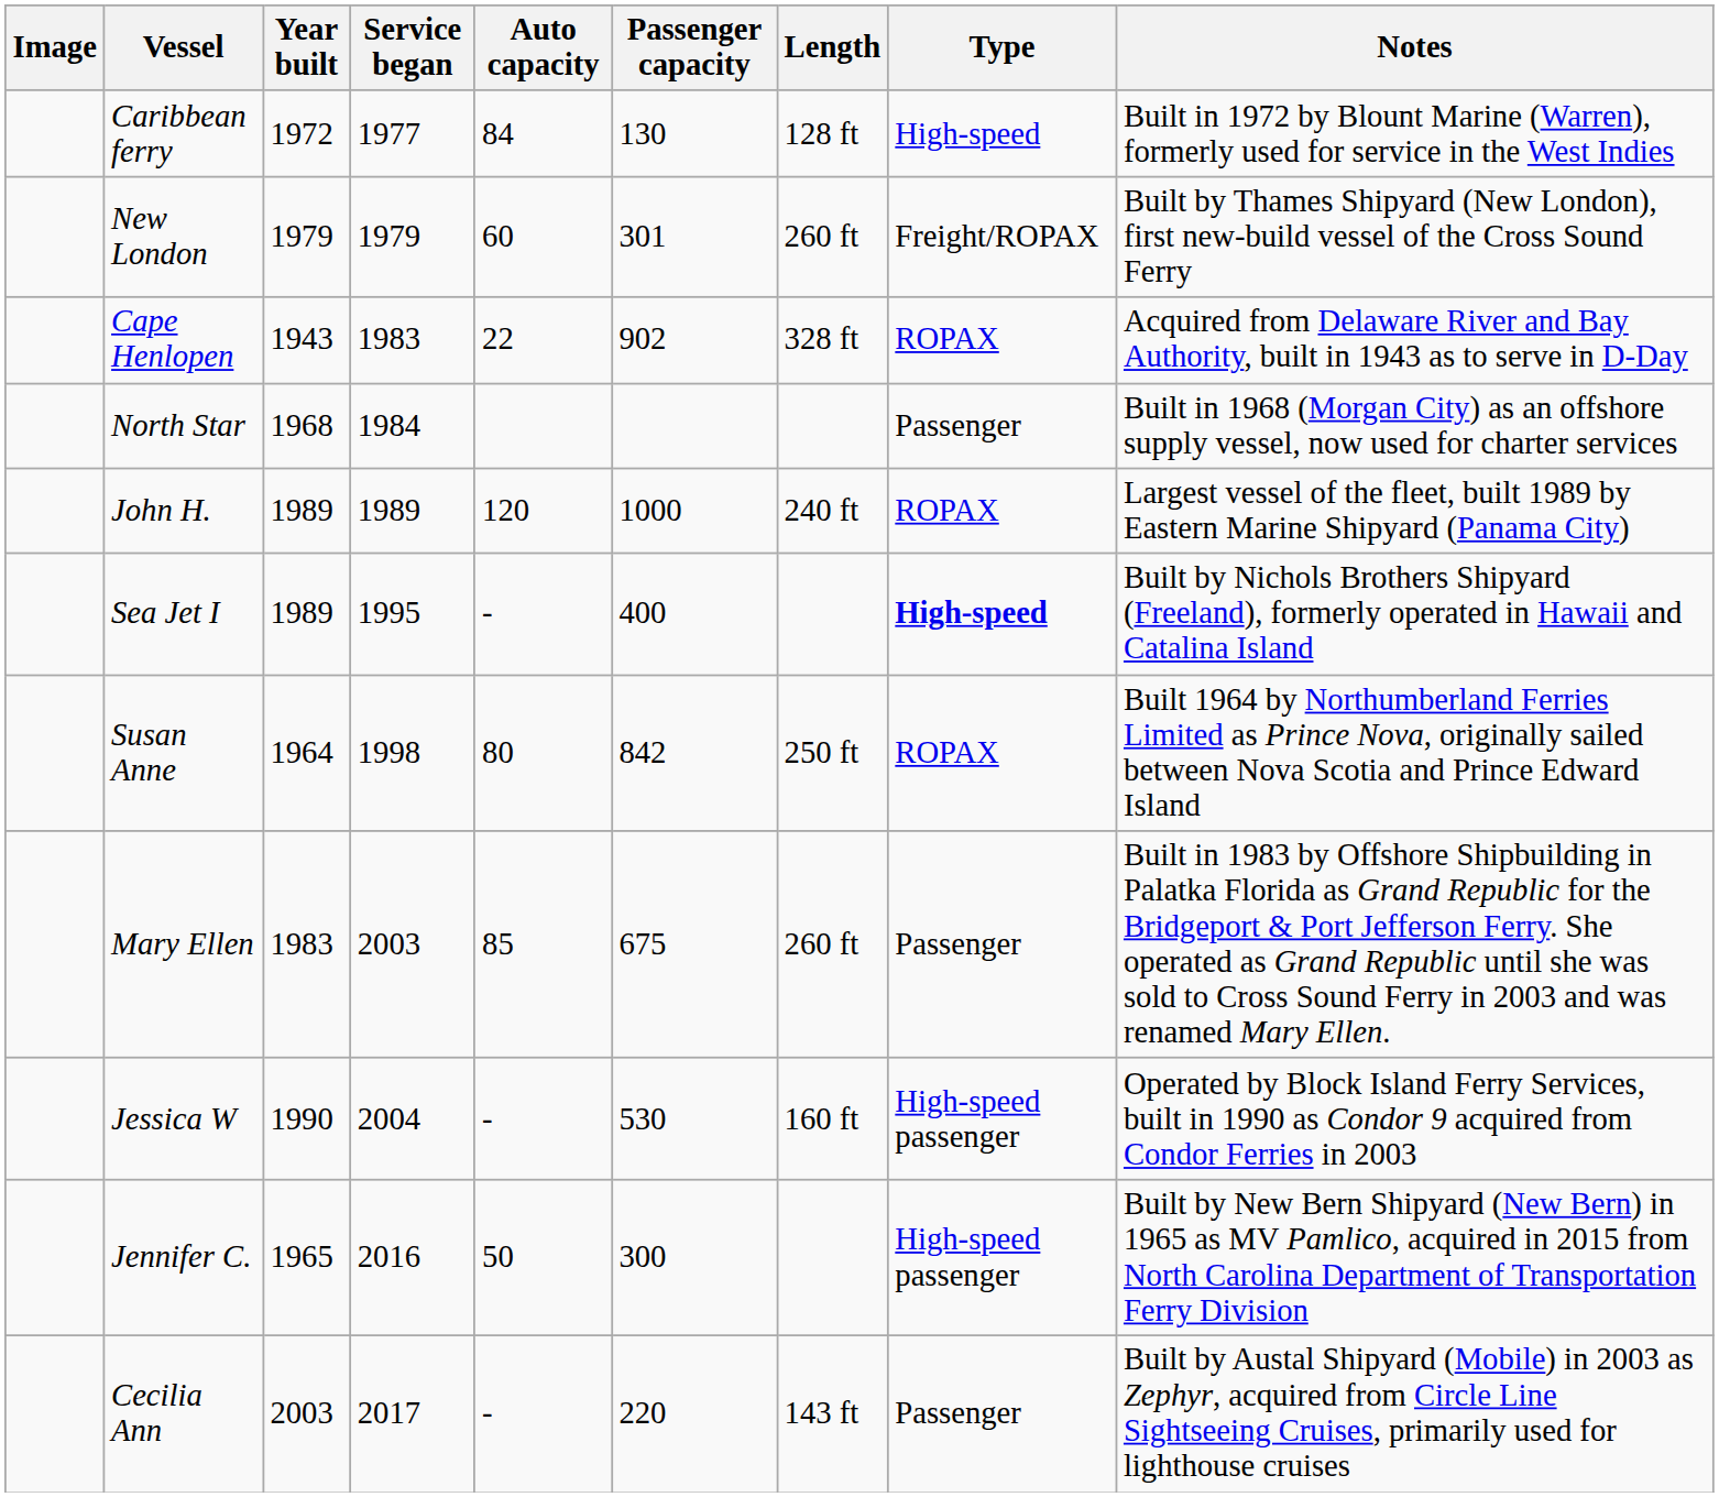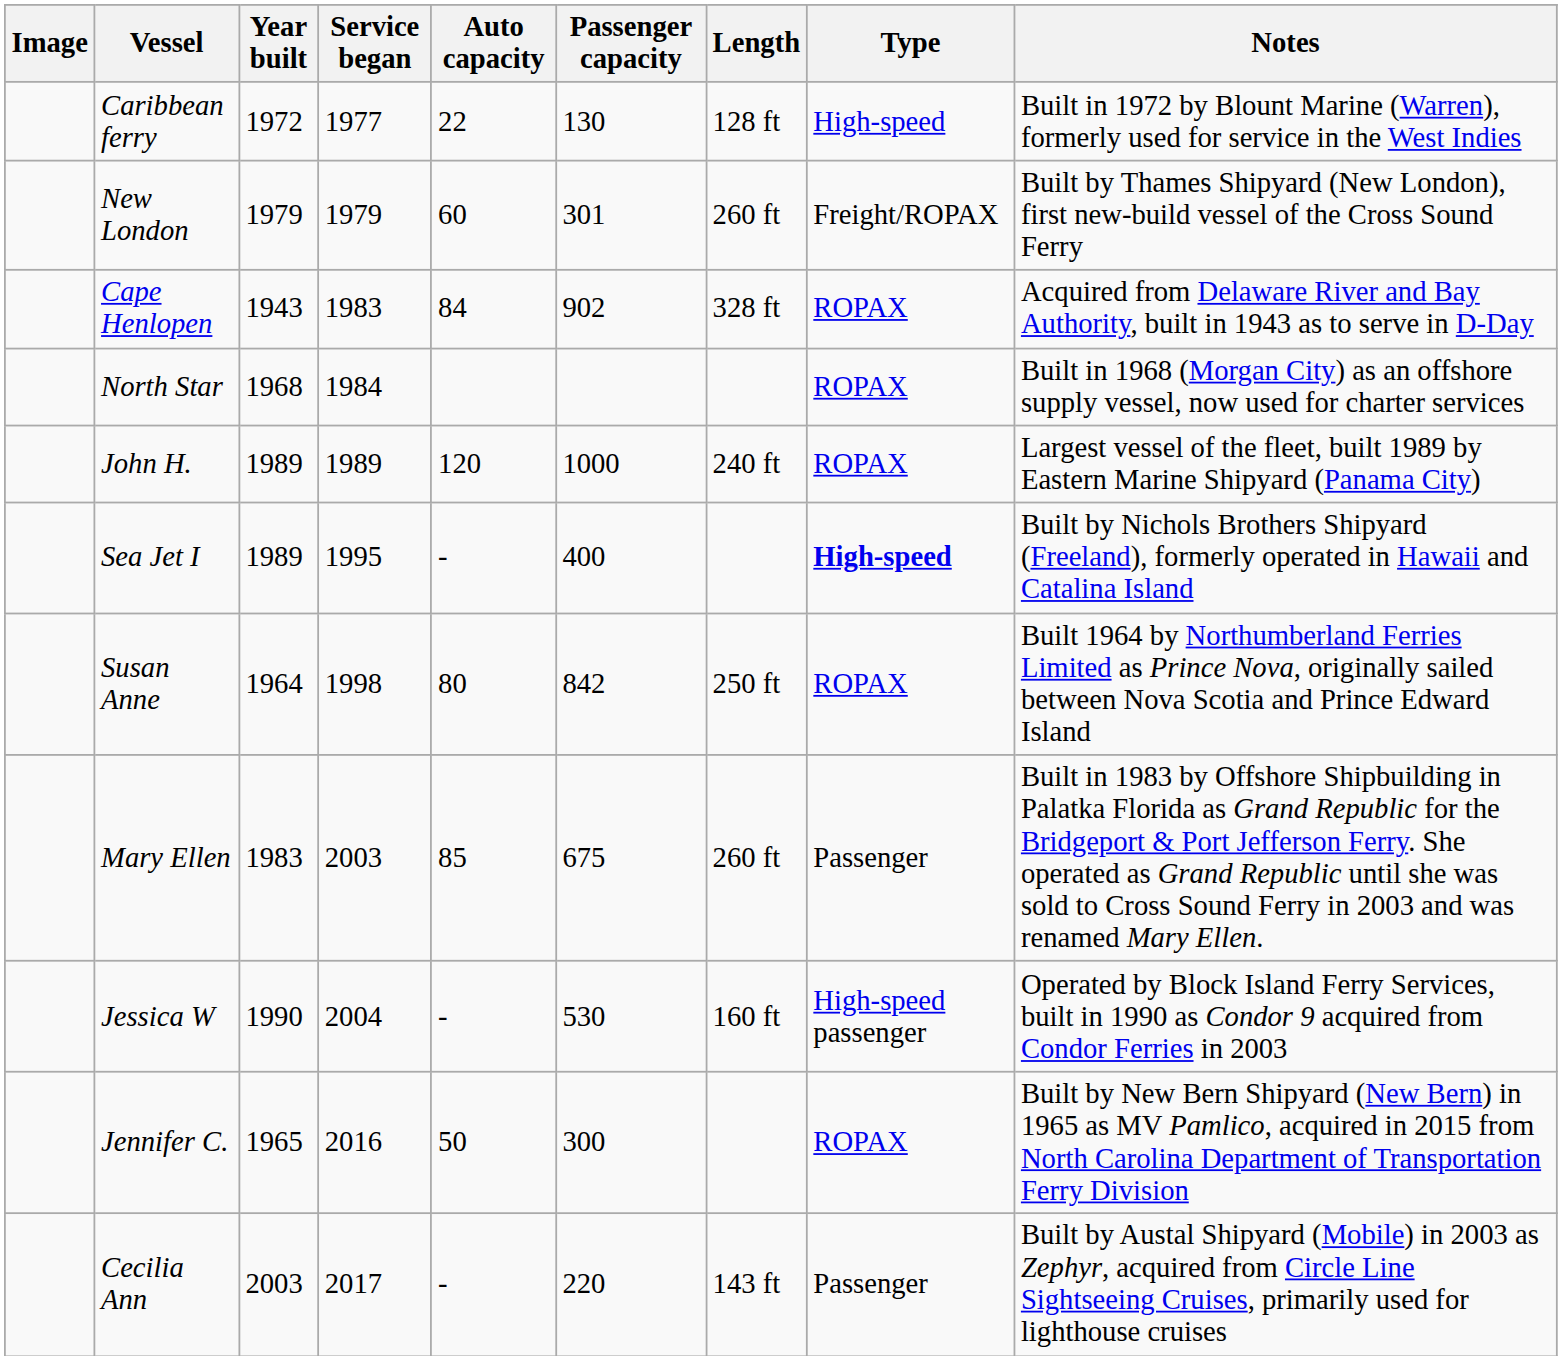Caribbean ferry | Auto capacity: 84 -> 22
Cape Henlopen | Auto capacity: 22 -> 84
North Star | Type: Passenger -> ROPAX
Jennifer C. | Type: High-speed passenger -> ROPAX
